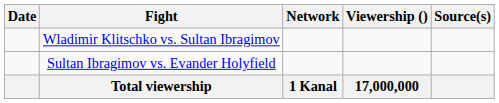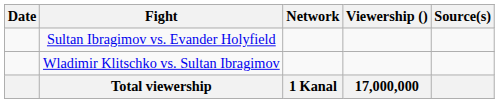rows swapped: Sultan Ibragimov vs. Evander Holyfield <-> Wladimir Klitschko vs. Sultan Ibragimov
